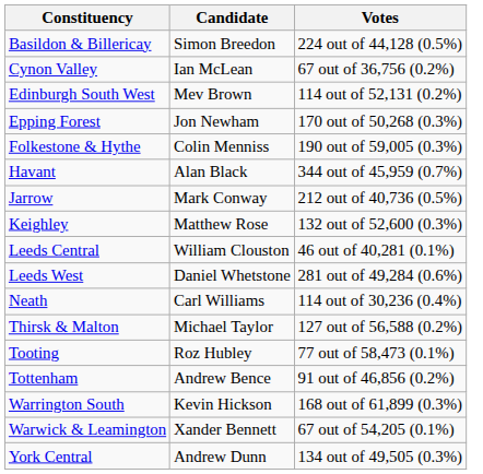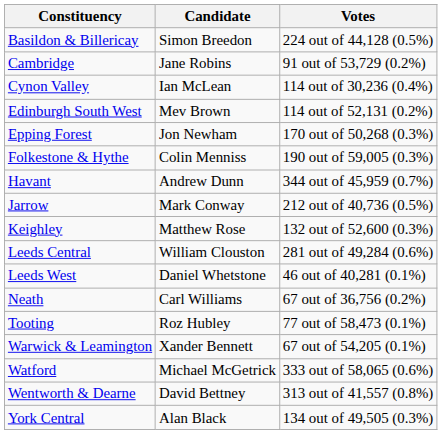+ row: Cambridge | Jane Robins | 91 out of 53,729 (0.2%)
Cynon Valley | Votes: 67 out of 36,756 (0.2%) -> 114 out of 30,236 (0.4%)
Havant | Candidate: Alan Black -> Andrew Dunn
Leeds Central | Votes: 46 out of 40,281 (0.1%) -> 281 out of 49,284 (0.6%)
Leeds West | Votes: 281 out of 49,284 (0.6%) -> 46 out of 40,281 (0.1%)
Neath | Votes: 114 out of 30,236 (0.4%) -> 67 out of 36,756 (0.2%)
- row: Thirsk & Malton | Michael Taylor | 127 out of 56,588 (0.2%)
- row: Tottenham | Andrew Bence | 91 out of 46,856 (0.2%)
- row: Warrington South | Kevin Hickson | 168 out of 61,899 (0.3%)
+ row: Watford | Michael McGetrick | 333 out of 58,065 (0.6%)
+ row: Wentworth & Dearne | David Bettney | 313 out of 41,557 (0.8%)
York Central | Candidate: Andrew Dunn -> Alan Black
